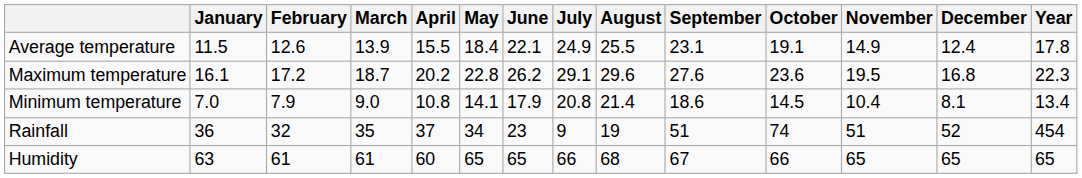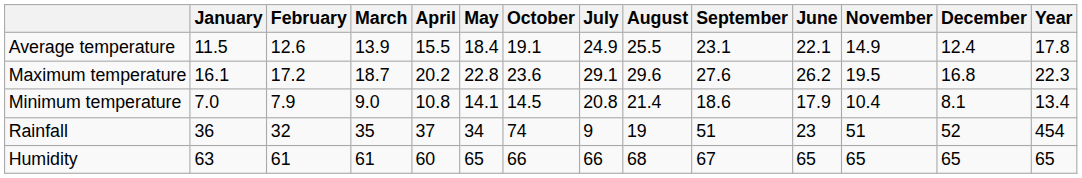columns swapped: June <-> October
